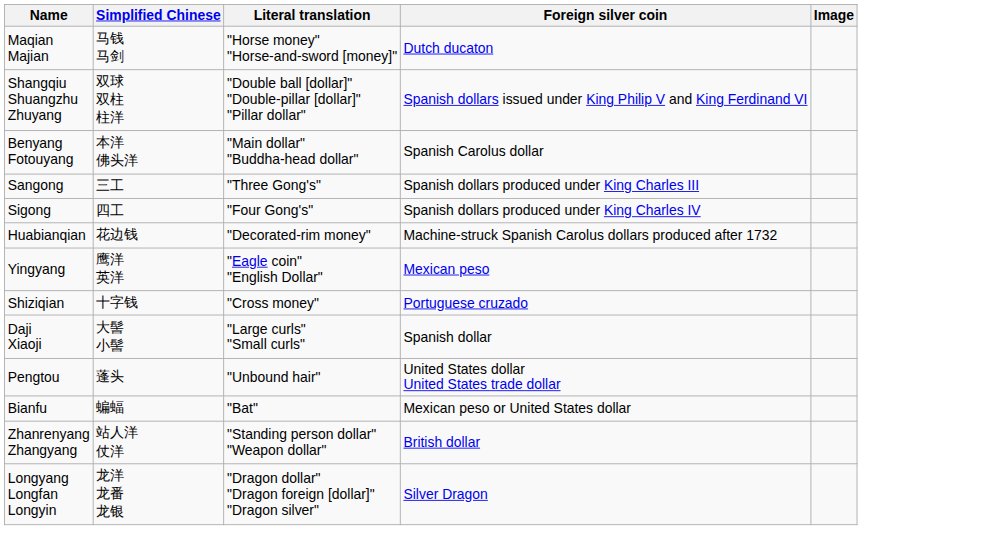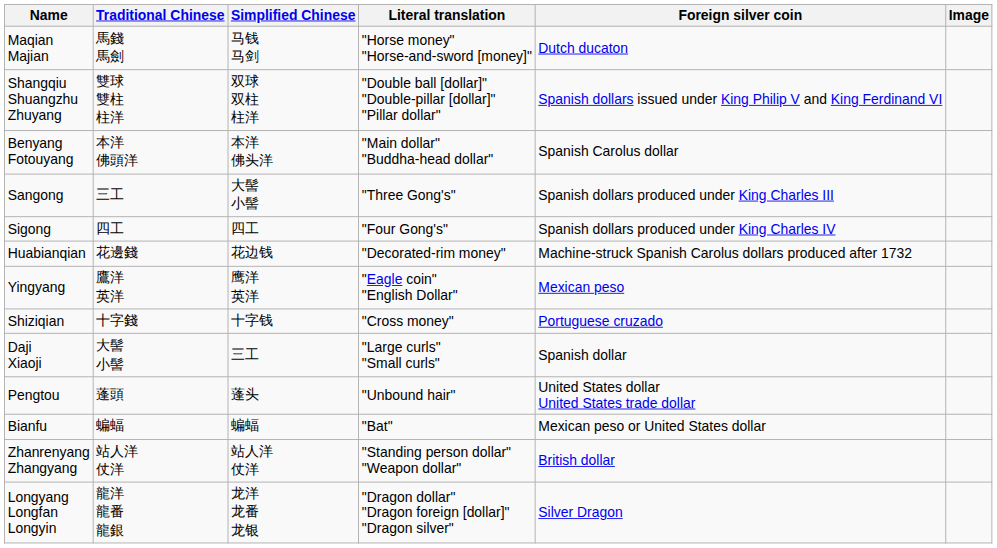+ column: Traditional Chinese | 馬錢 馬劍 | 雙球 雙柱 柱洋 | 本洋 佛頭洋 | 三工 | 四工 | 花邊錢 | 鷹洋 英洋 | 十字錢 | 大髻 小髻 | 蓬頭 | 蝙蝠 | 站人洋 仗洋 | 龍洋 龍番 龍銀
Sangong | Simplified Chinese: 三工 -> 大髻 小髻
Daji Xiaoji | Simplified Chinese: 大髻 小髻 -> 三工
